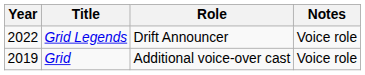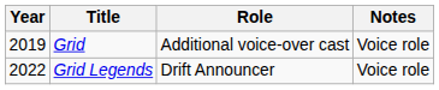rows swapped: Grid <-> Grid Legends
